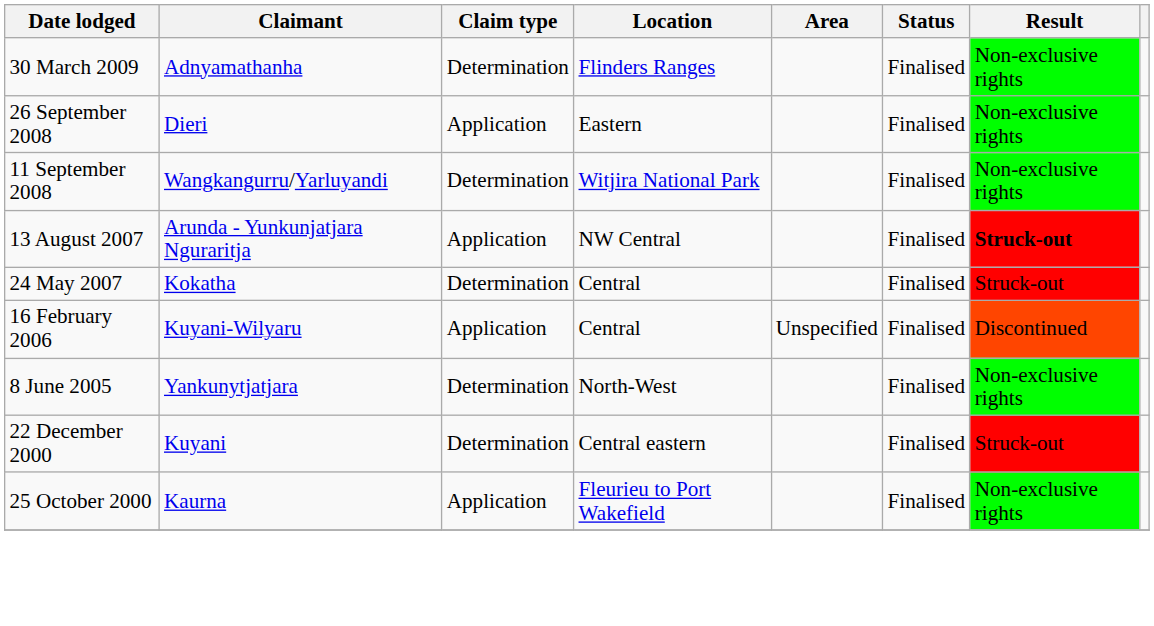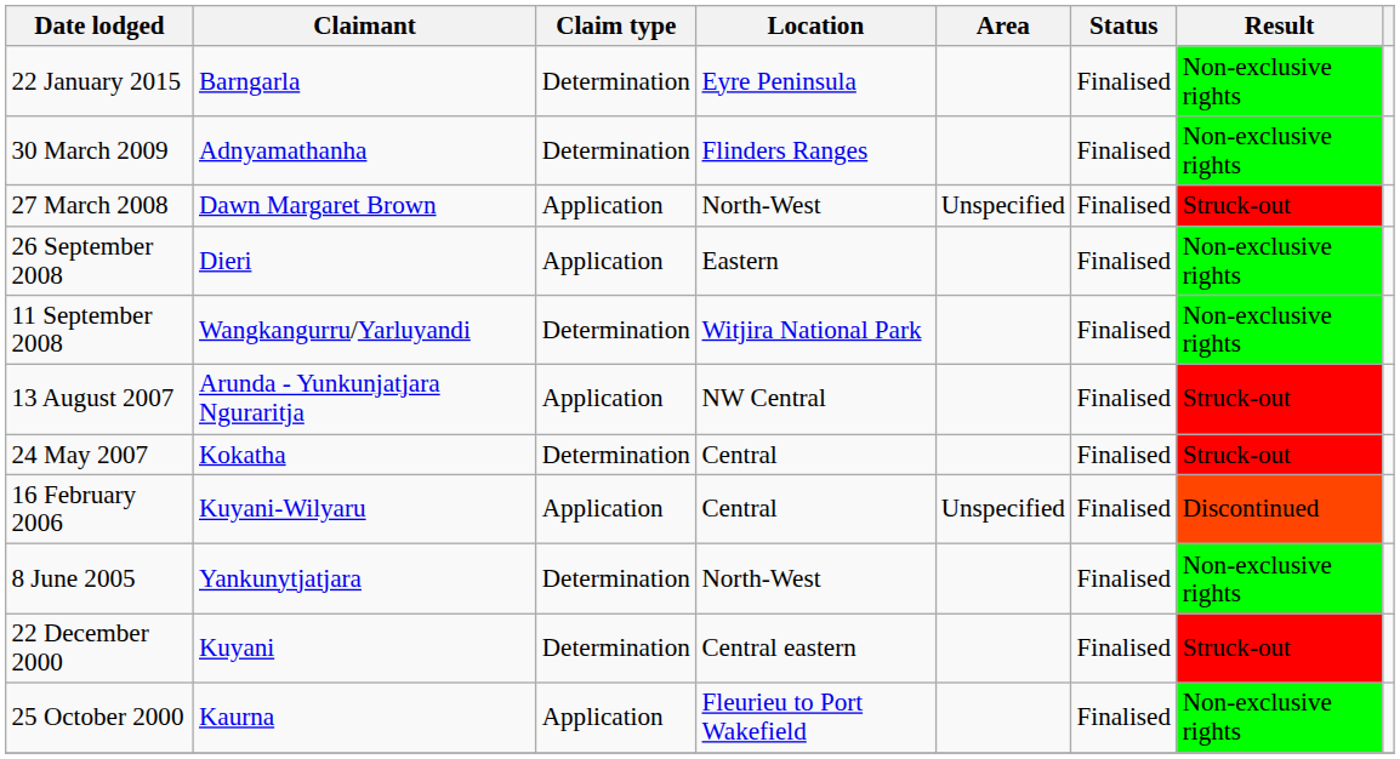+ row: 22 January 2015 | Barngarla | Determination | Eyre Peninsula | Finalised | Non-exclusive rights
+ row: 27 March 2008 | Dawn Margaret Brown | Application | North-West | Unspecified | Finalised | Struck-out
13 August 2007 | Result: bold -> normal
